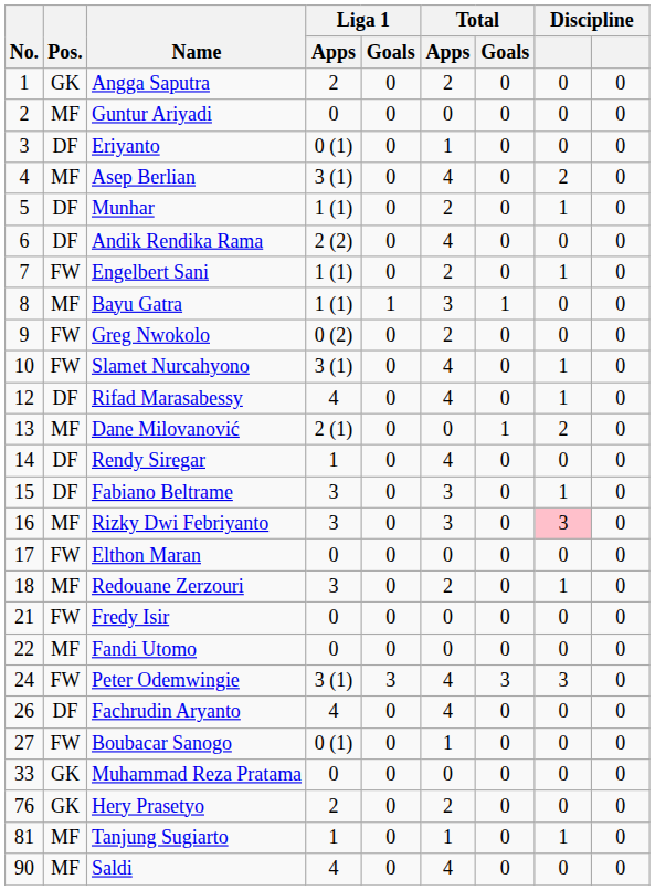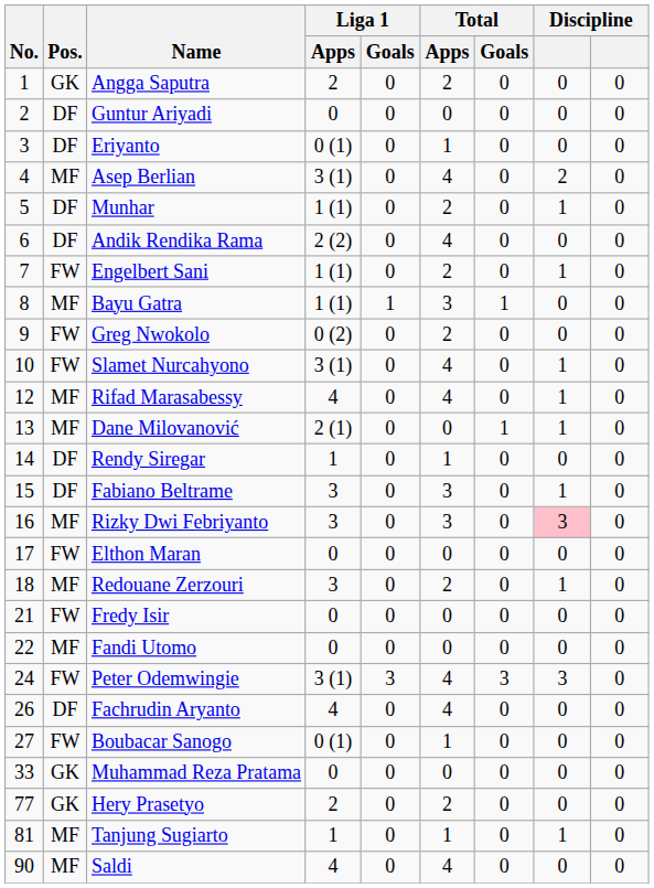Guntur Ariyadi | Pos.: MF -> DF
Rifad Marasabessy | Pos.: DF -> MF
Dane Milovanović | column 8: 2 -> 1
Rendy Siregar | Total / Apps: 4 -> 1
Hery Prasetyo | No.: 76 -> 77
